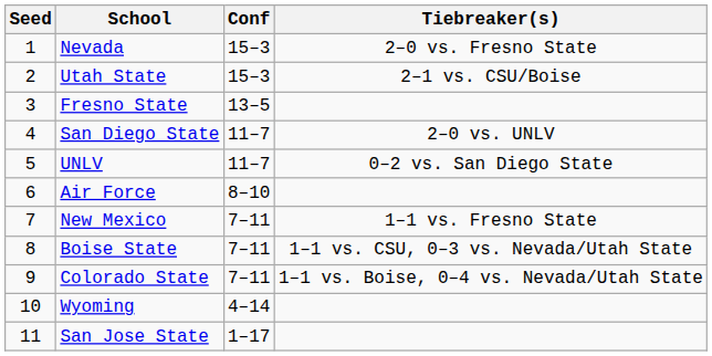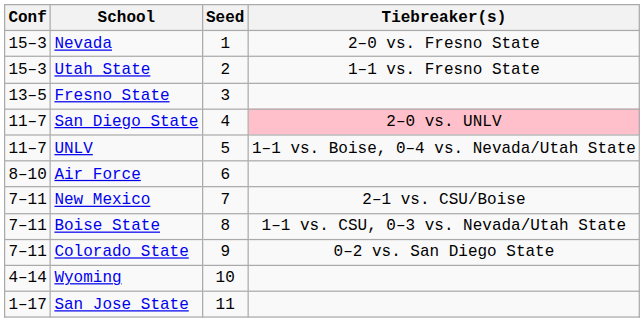columns swapped: Seed <-> Conf
Utah State | Tiebreaker(s): 2–1 vs. CSU/Boise -> 1–1 vs. Fresno State
San Diego State | Tiebreaker(s): no background -> pink background
UNLV | Tiebreaker(s): 0–2 vs. San Diego State -> 1–1 vs. Boise, 0–4 vs. Nevada/Utah State
New Mexico | Tiebreaker(s): 1–1 vs. Fresno State -> 2–1 vs. CSU/Boise
Colorado State | Tiebreaker(s): 1–1 vs. Boise, 0–4 vs. Nevada/Utah State -> 0–2 vs. San Diego State
